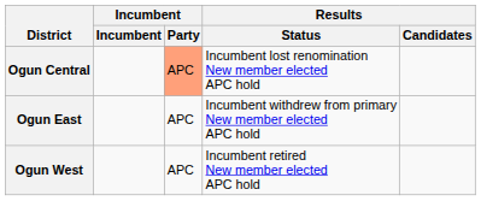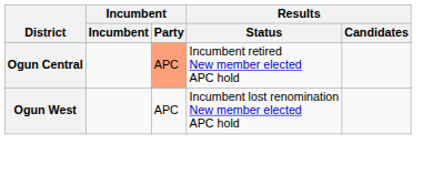Ogun Central | Results / Status: Incumbent lost renomination New member elected APC hold -> Incumbent retired New member elected APC hold
- row: Ogun East | APC | Incumbent withdrew from primary New member elected APC hold
Ogun West | Results / Status: Incumbent retired New member elected APC hold -> Incumbent lost renomination New member elected APC hold
